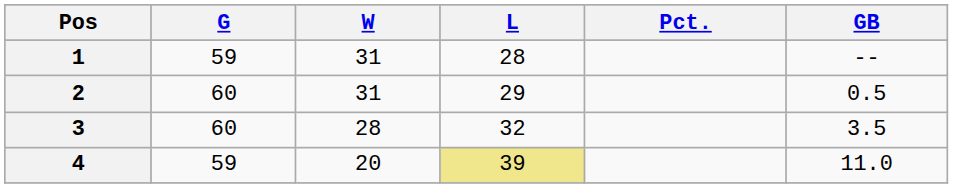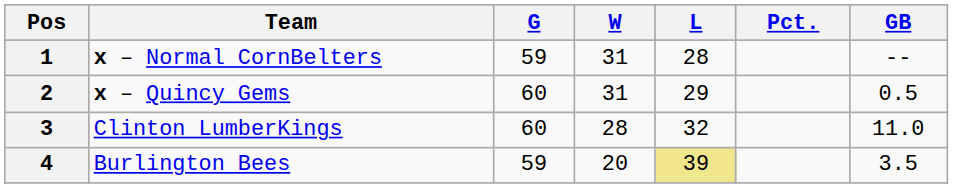+ column: Team | x – Normal CornBelters | x – Quincy Gems | Clinton LumberKings | Burlington Bees
3 | GB: 3.5 -> 11.0
4 | GB: 11.0 -> 3.5
